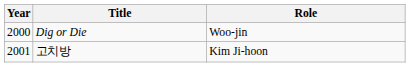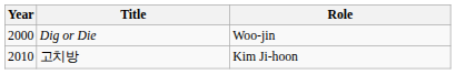고치방 | Year: 2001 -> 2010
